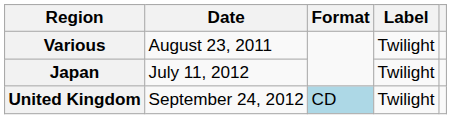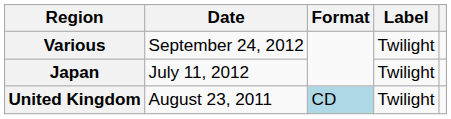Various | Date: August 23, 2011 -> September 24, 2012
United Kingdom | Date: September 24, 2012 -> August 23, 2011
